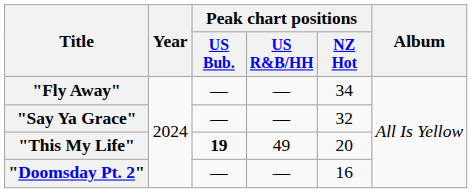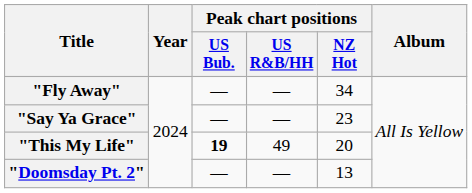"Say Ya Grace" | Peak chart positions / NZ Hot: 32 -> 23
"Doomsday Pt. 2" | Peak chart positions / NZ Hot: 16 -> 13
